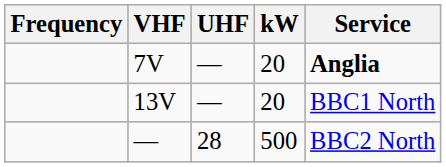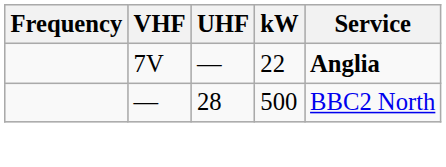7V | kW: 20 -> 22
- row: 13V | — | 20 | BBC1 North
